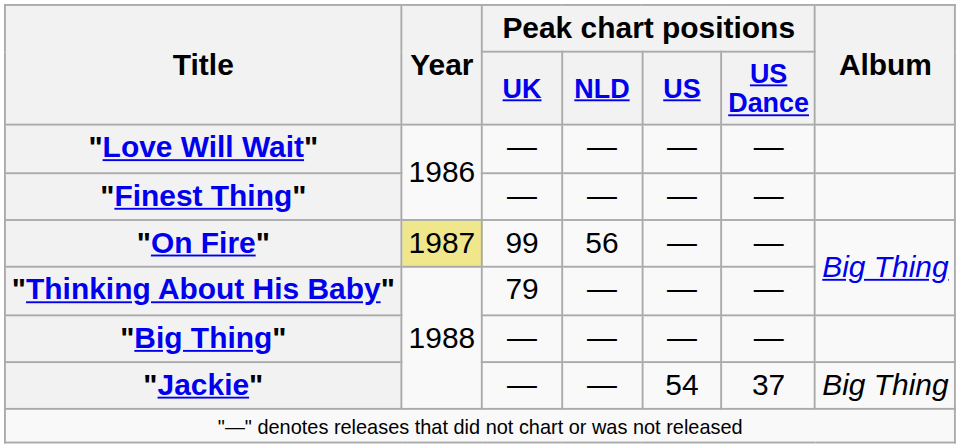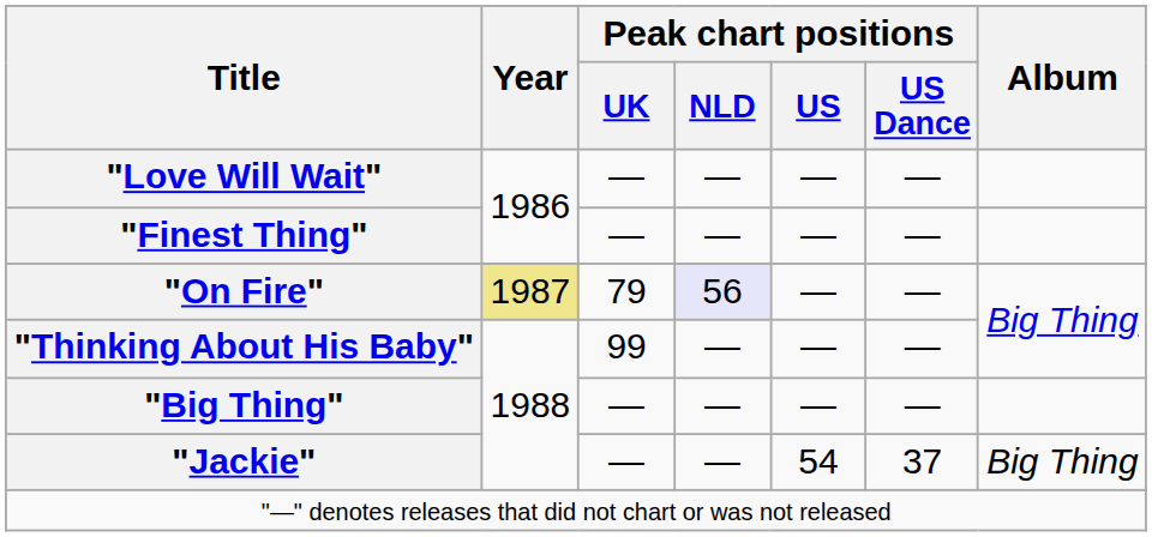"On Fire" | Peak chart positions / UK: 99 -> 79
"On Fire" | Peak chart positions / NLD: no background -> lavender background
"Thinking About His Baby" | Peak chart positions / UK: 79 -> 99
